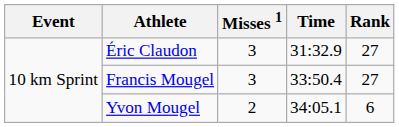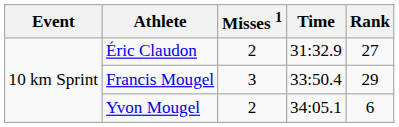Éric Claudon | Misses 1: 3 -> 2
Francis Mougel | Rank: 27 -> 29
